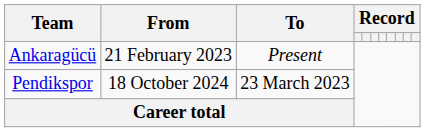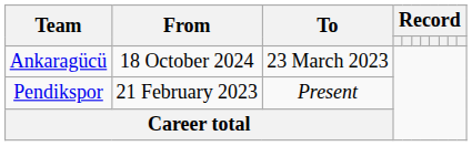Ankaragücü | From: 21 February 2023 -> 18 October 2024
Ankaragücü | To: Present -> 23 March 2023
Pendikspor | From: 18 October 2024 -> 21 February 2023
Pendikspor | To: 23 March 2023 -> Present
